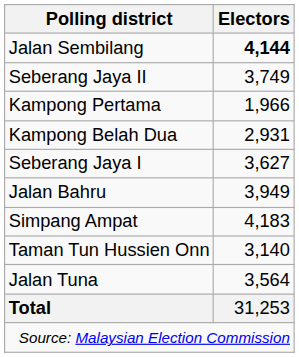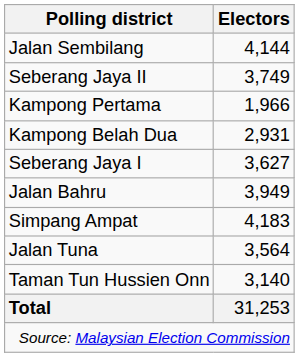Jalan Sembilang | Electors: bold -> normal
rows swapped: Jalan Tuna <-> Taman Tun Hussien Onn
